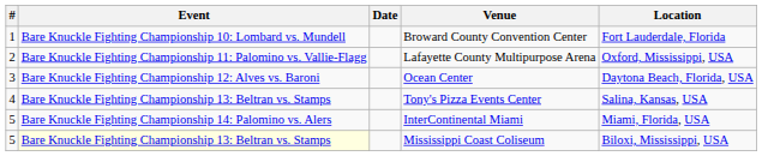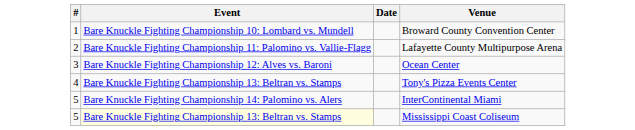- column: Location | Fort Lauderdale, Florida | Oxford, Mississippi, USA | Daytona Beach, Florida, USA | Salina, Kansas, USA | Miami, Florida, USA | Biloxi, Mississippi, USA
